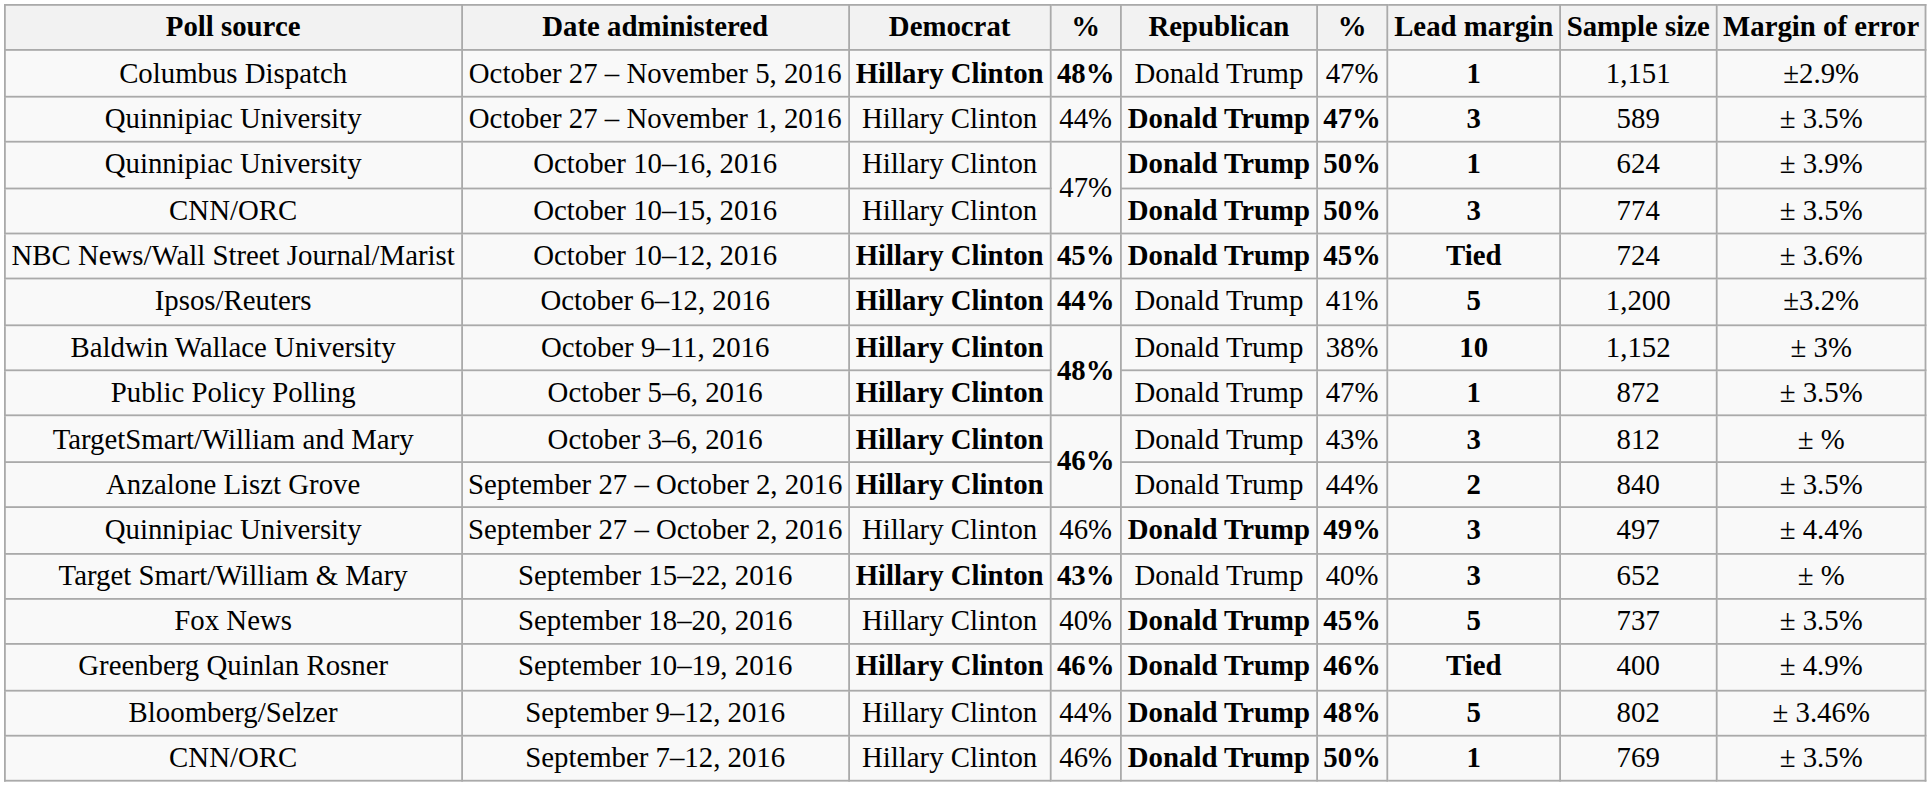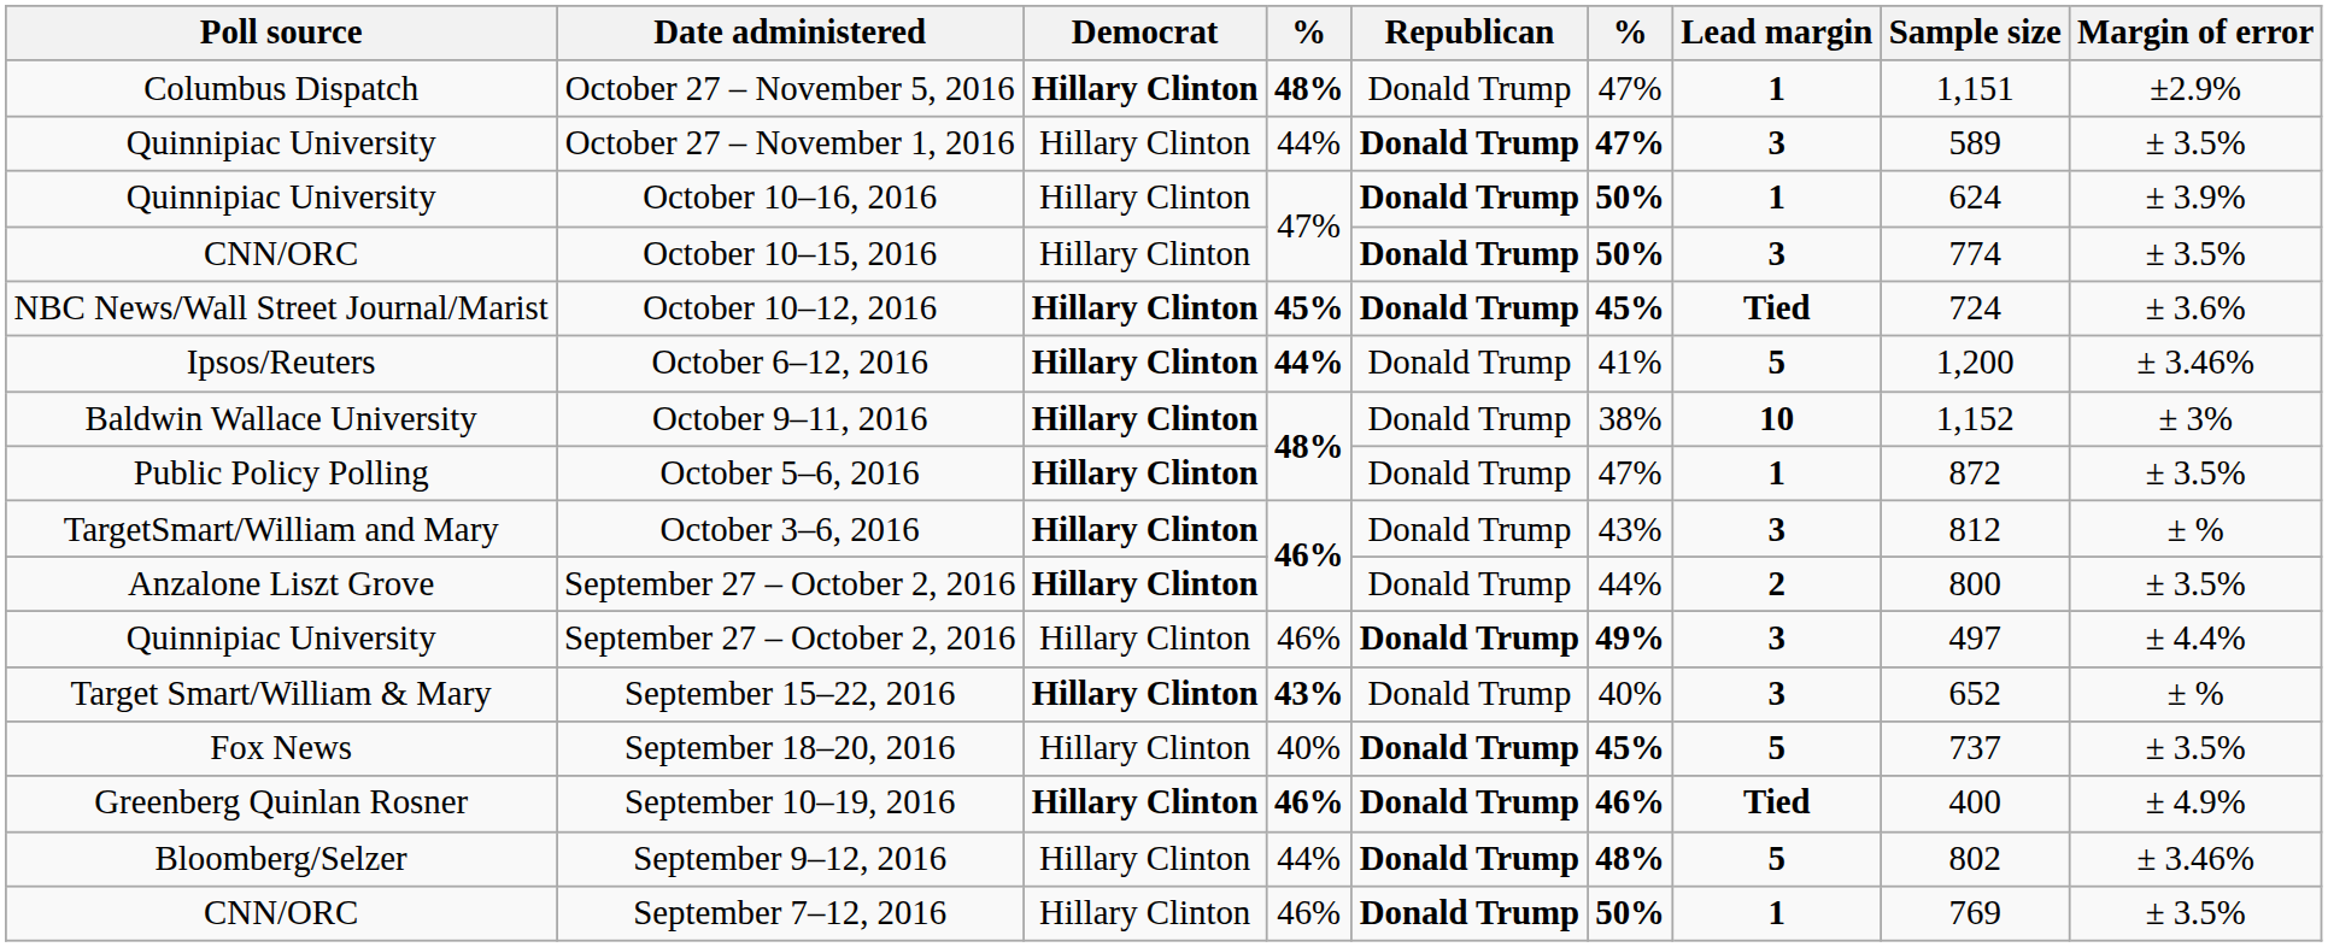October 6–12, 2016 | Margin of error: ±3.2% -> ± 3.46%
Anzalone Liszt Grove / September 27 – October 2, 2016 | Sample size: 840 -> 800
